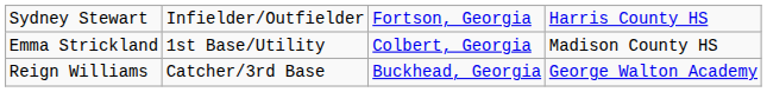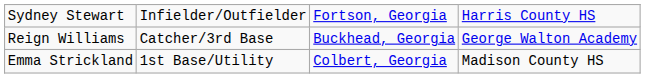rows swapped: Emma Strickland <-> Reign Williams
